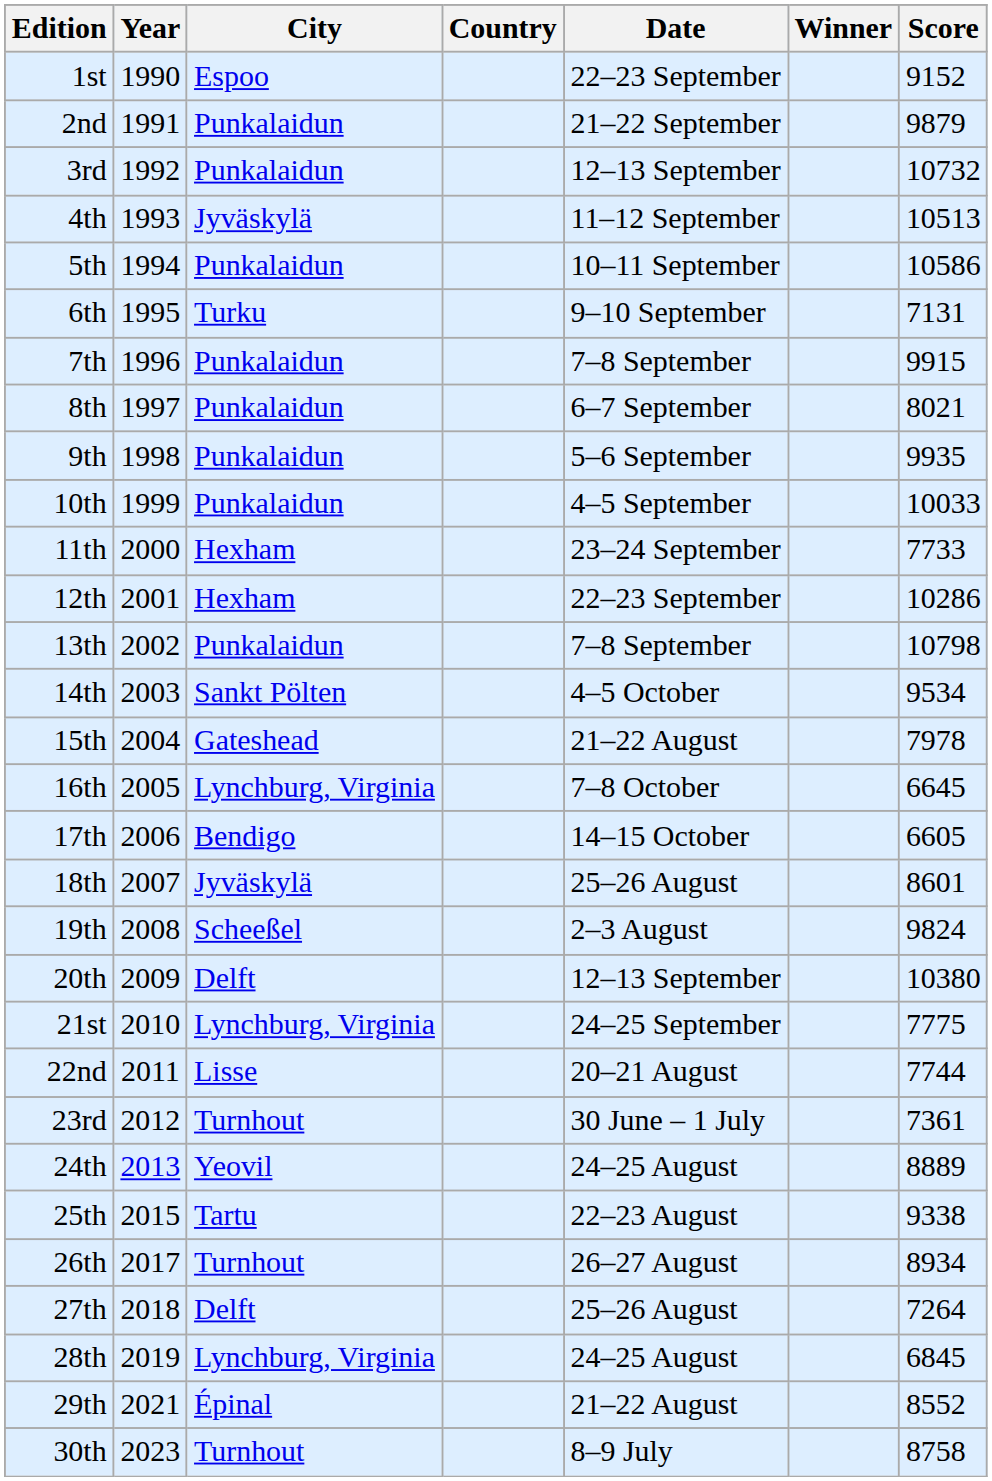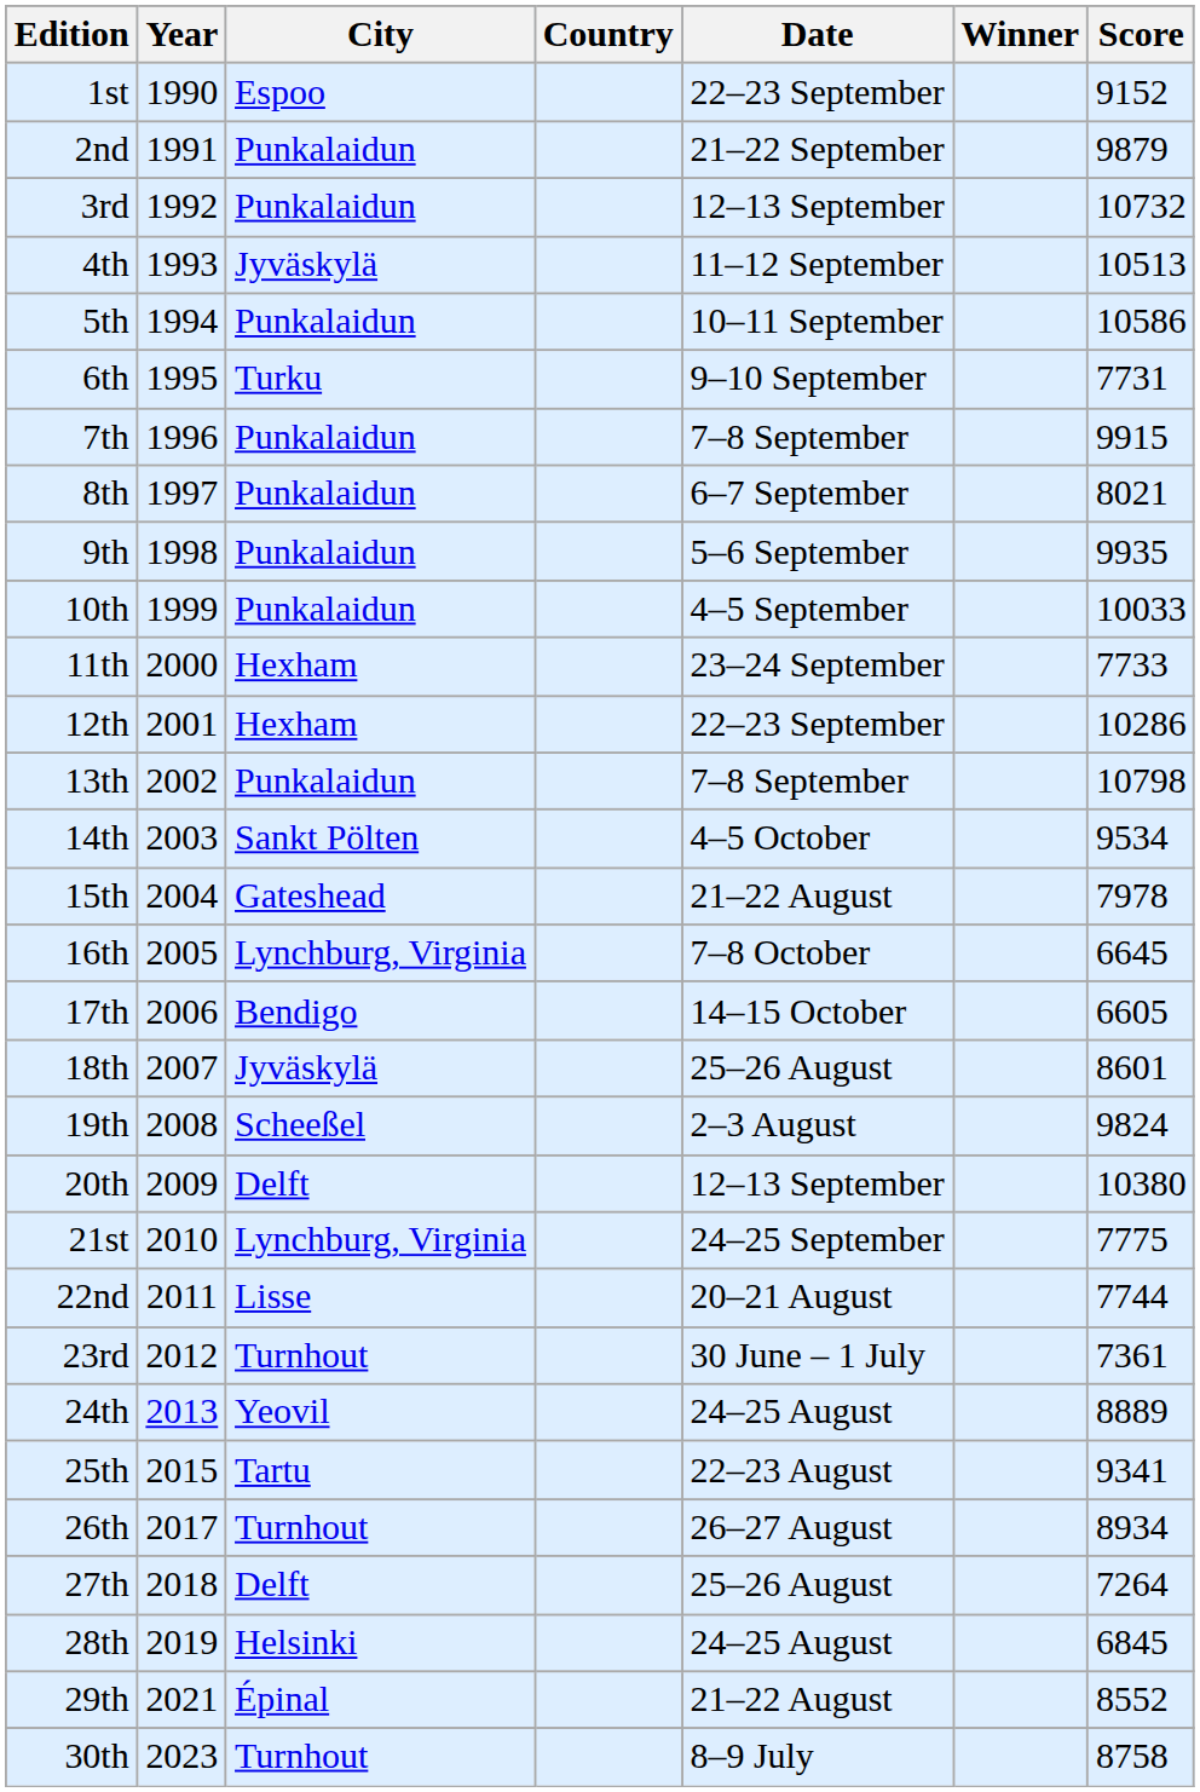6th | Score: 7131 -> 7731
25th | Score: 9338 -> 9341
28th | City: Lynchburg, Virginia -> Helsinki
